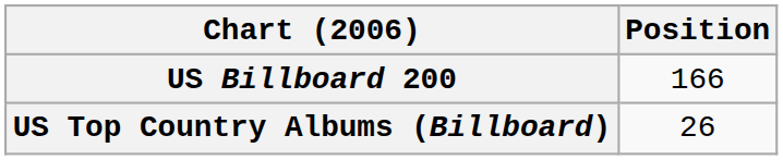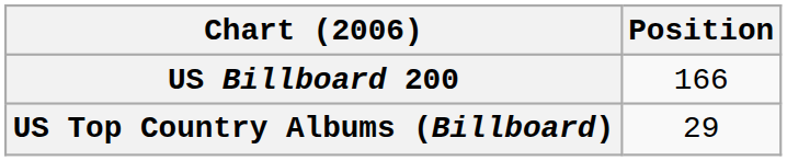US Top Country Albums (Billboard) | Position: 26 -> 29
